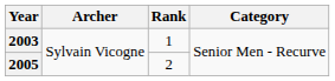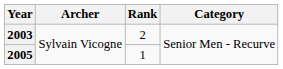2003 | Rank: 1 -> 2
2005 | Rank: 2 -> 1
